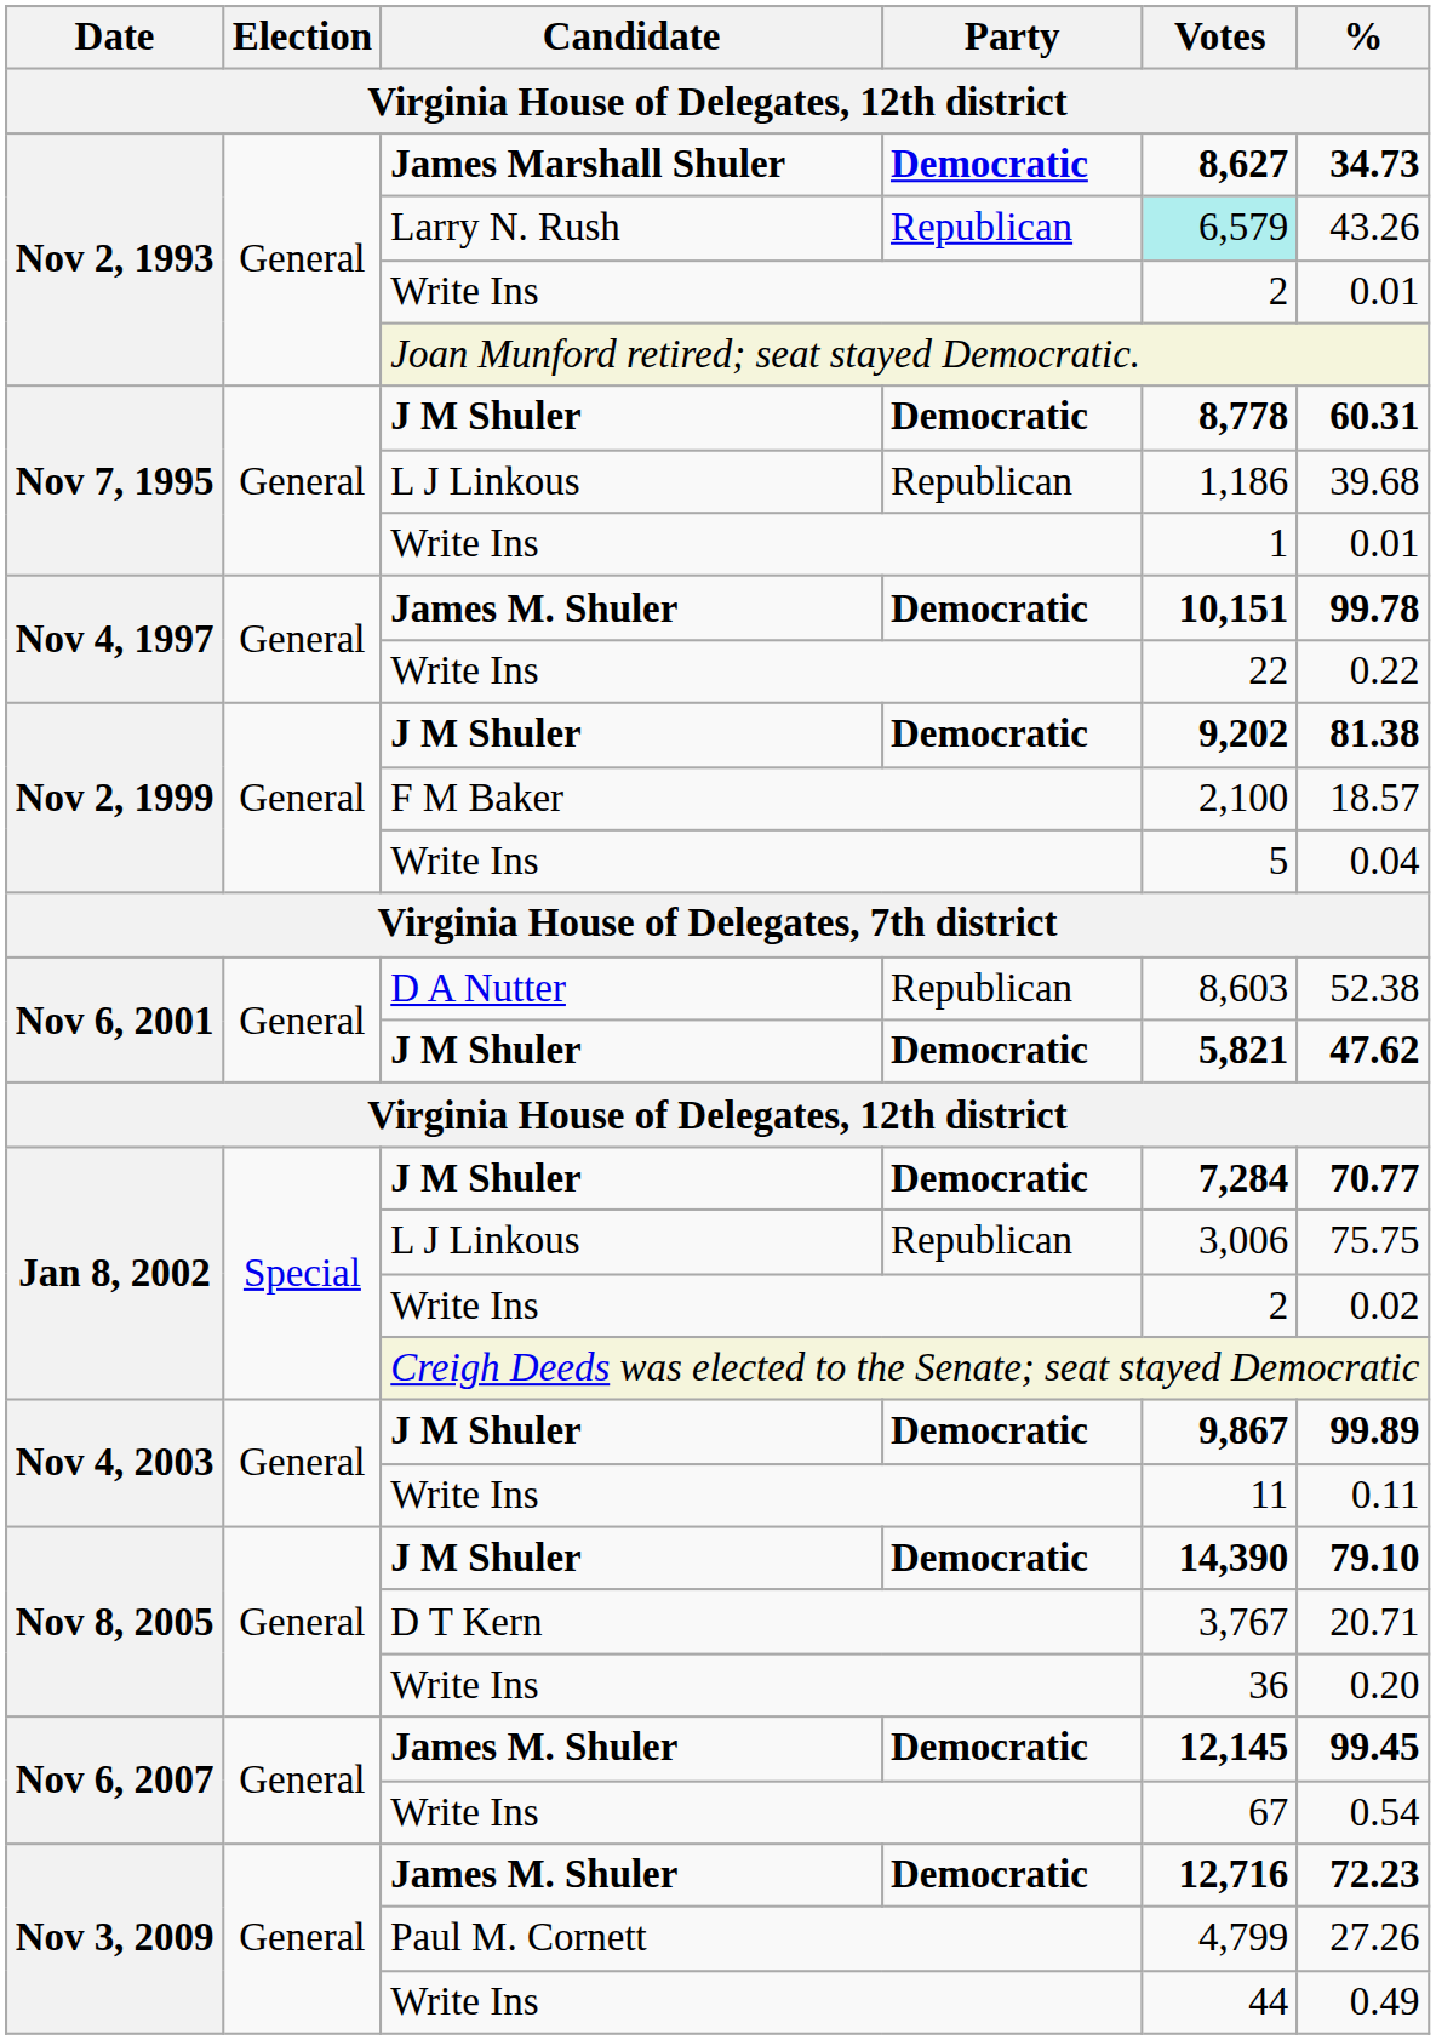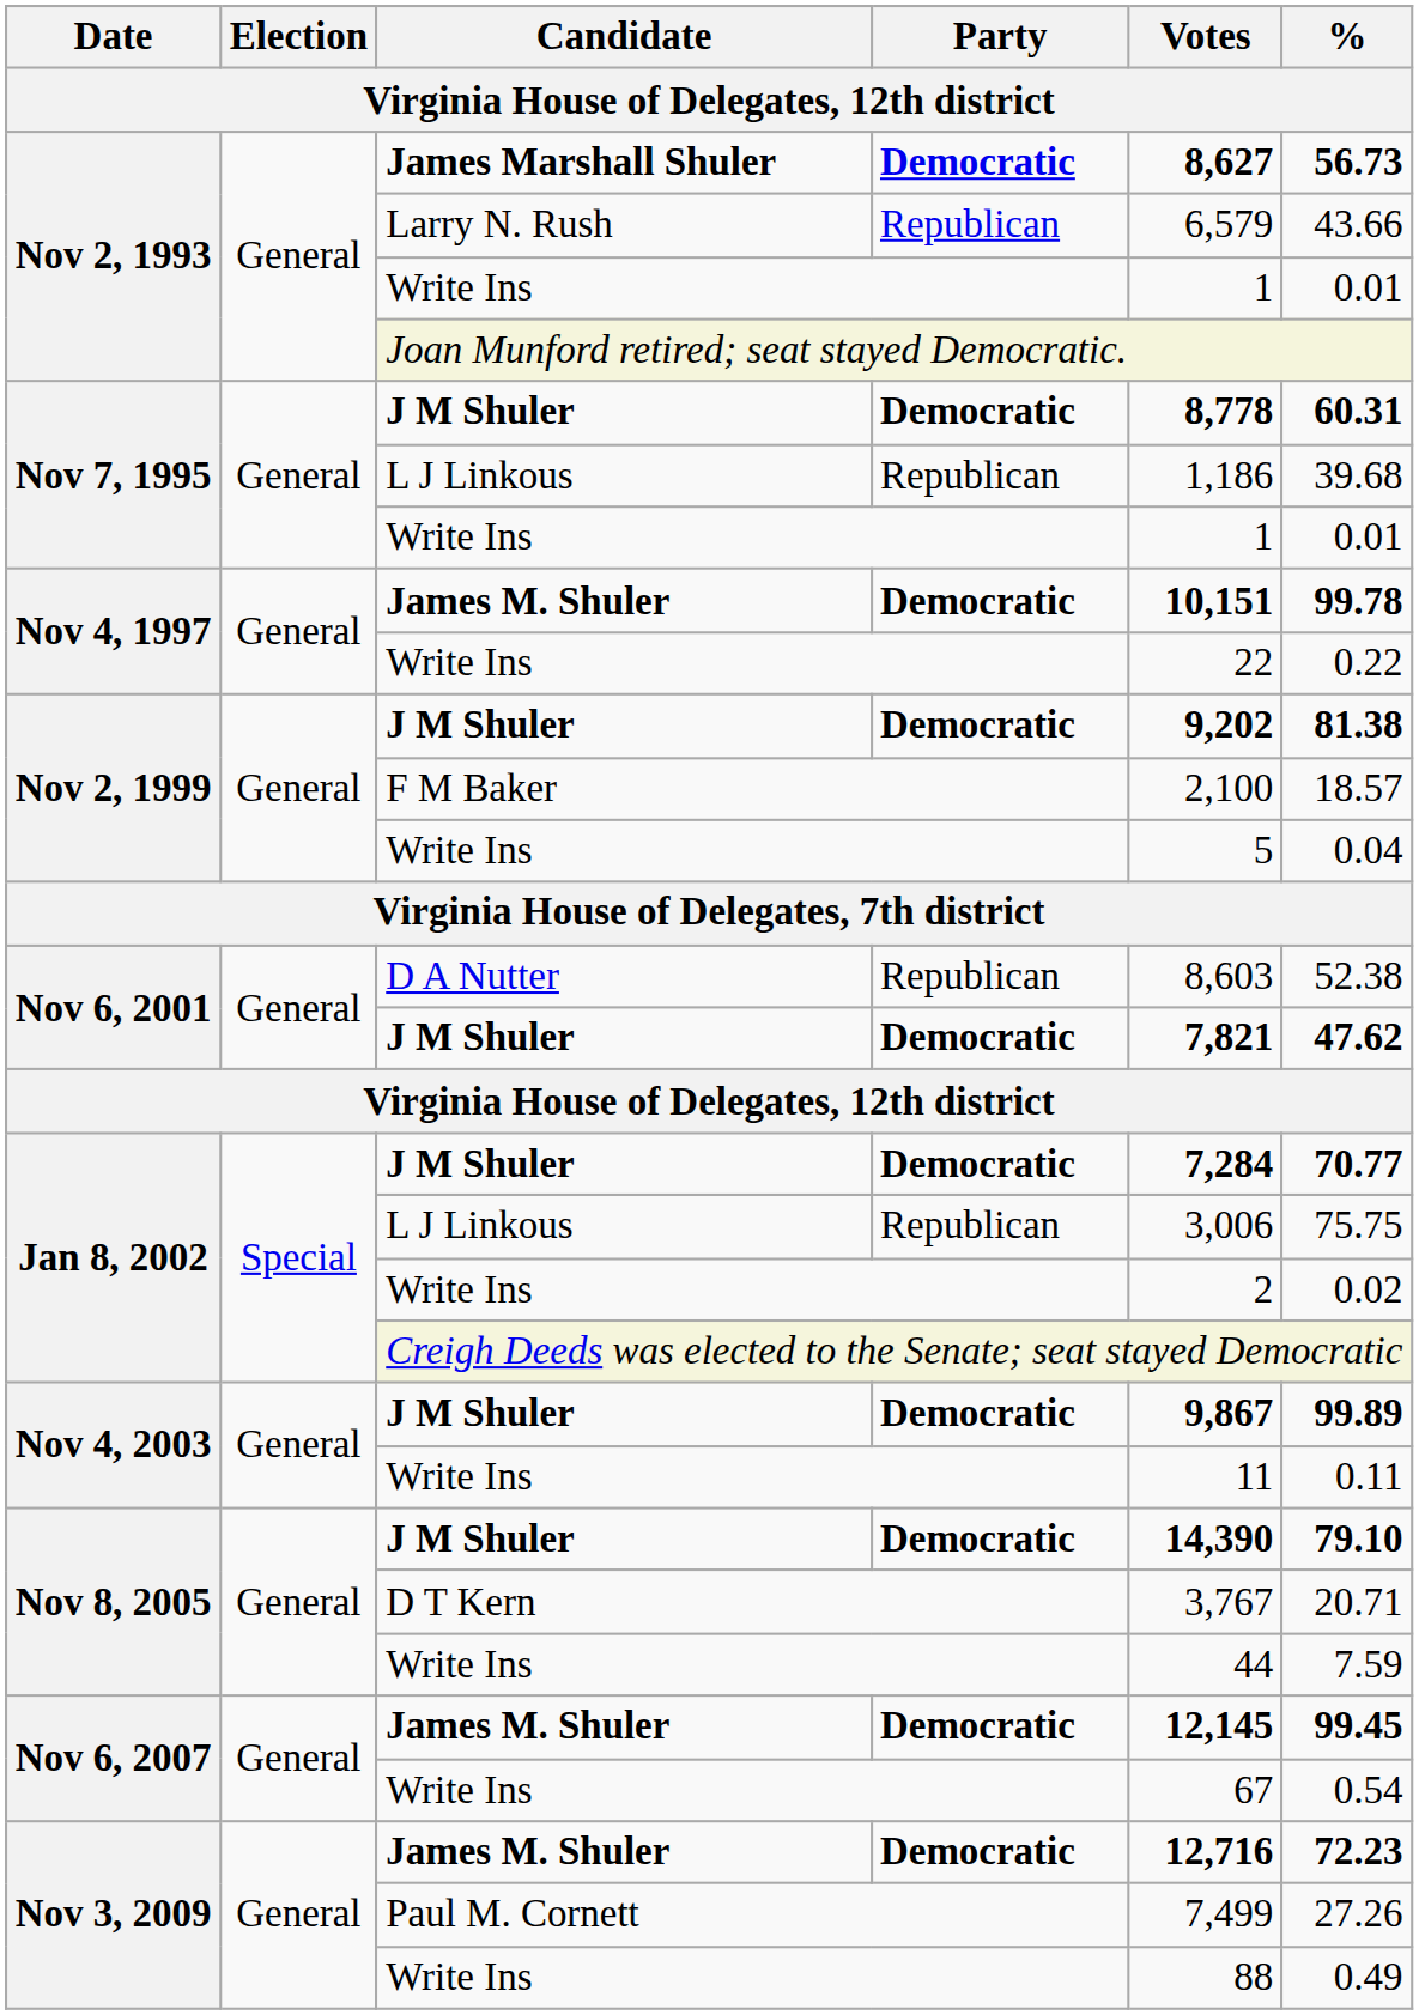James Marshall Shuler | %: 34.73 -> 56.73
Larry N. Rush | Votes: paleturquoise background -> no background
Larry N. Rush | %: 43.26 -> 43.66
Nov 2, 1993 / Write Ins | Votes: 2 -> 1
Nov 6, 2001 / J M Shuler | Votes: 5,821 -> 7,821
Nov 8, 2005 / Write Ins | Votes: 36 -> 44
Nov 8, 2005 / Write Ins | %: 0.20 -> 7.59
Paul M. Cornett | Votes: 4,799 -> 7,499
Nov 3, 2009 / Write Ins | Votes: 44 -> 88
